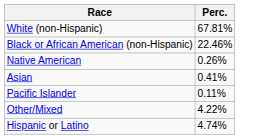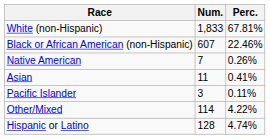+ column: Num. | 1,833 | 607 | 7 | 11 | 3 | 114 | 128
